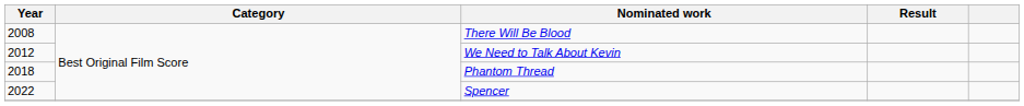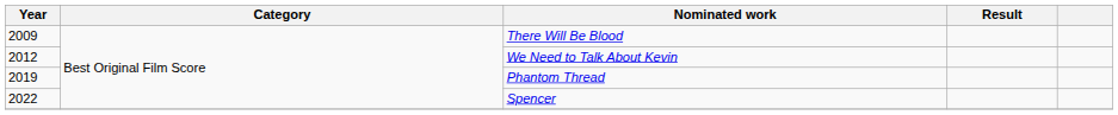There Will Be Blood | Year: 2008 -> 2009
Phantom Thread | Year: 2018 -> 2019
